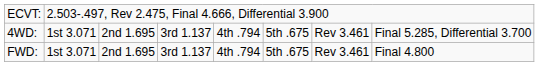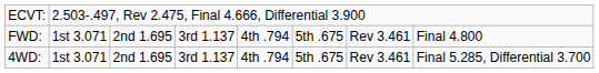rows swapped: FWD: <-> 4WD:
